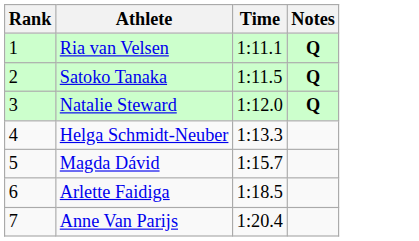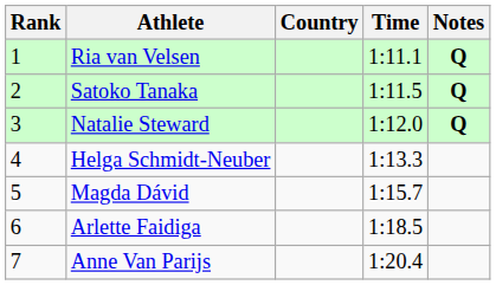+ column: Country
